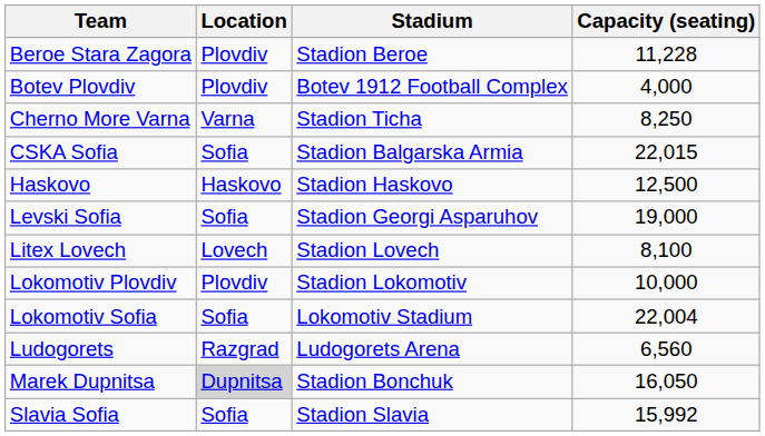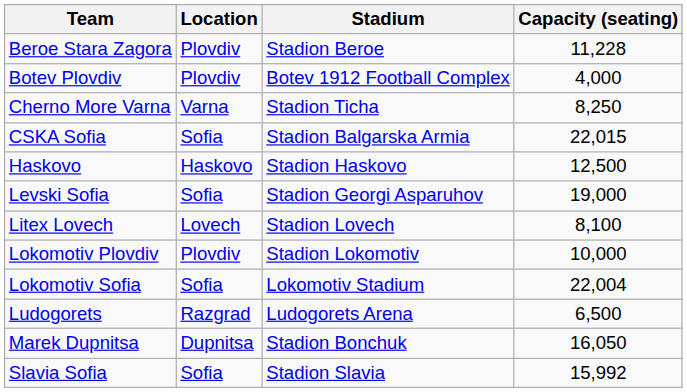Ludogorets | Capacity (seating): 6,560 -> 6,500
Marek Dupnitsa | Location: lightgrey background -> no background
